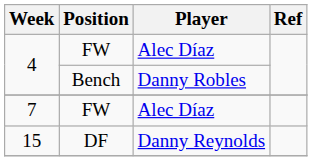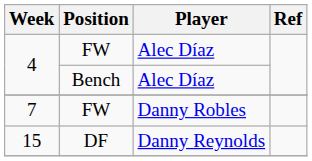4 / Bench | Player: Danny Robles -> Alec Díaz
7 | Player: Alec Díaz -> Danny Robles
